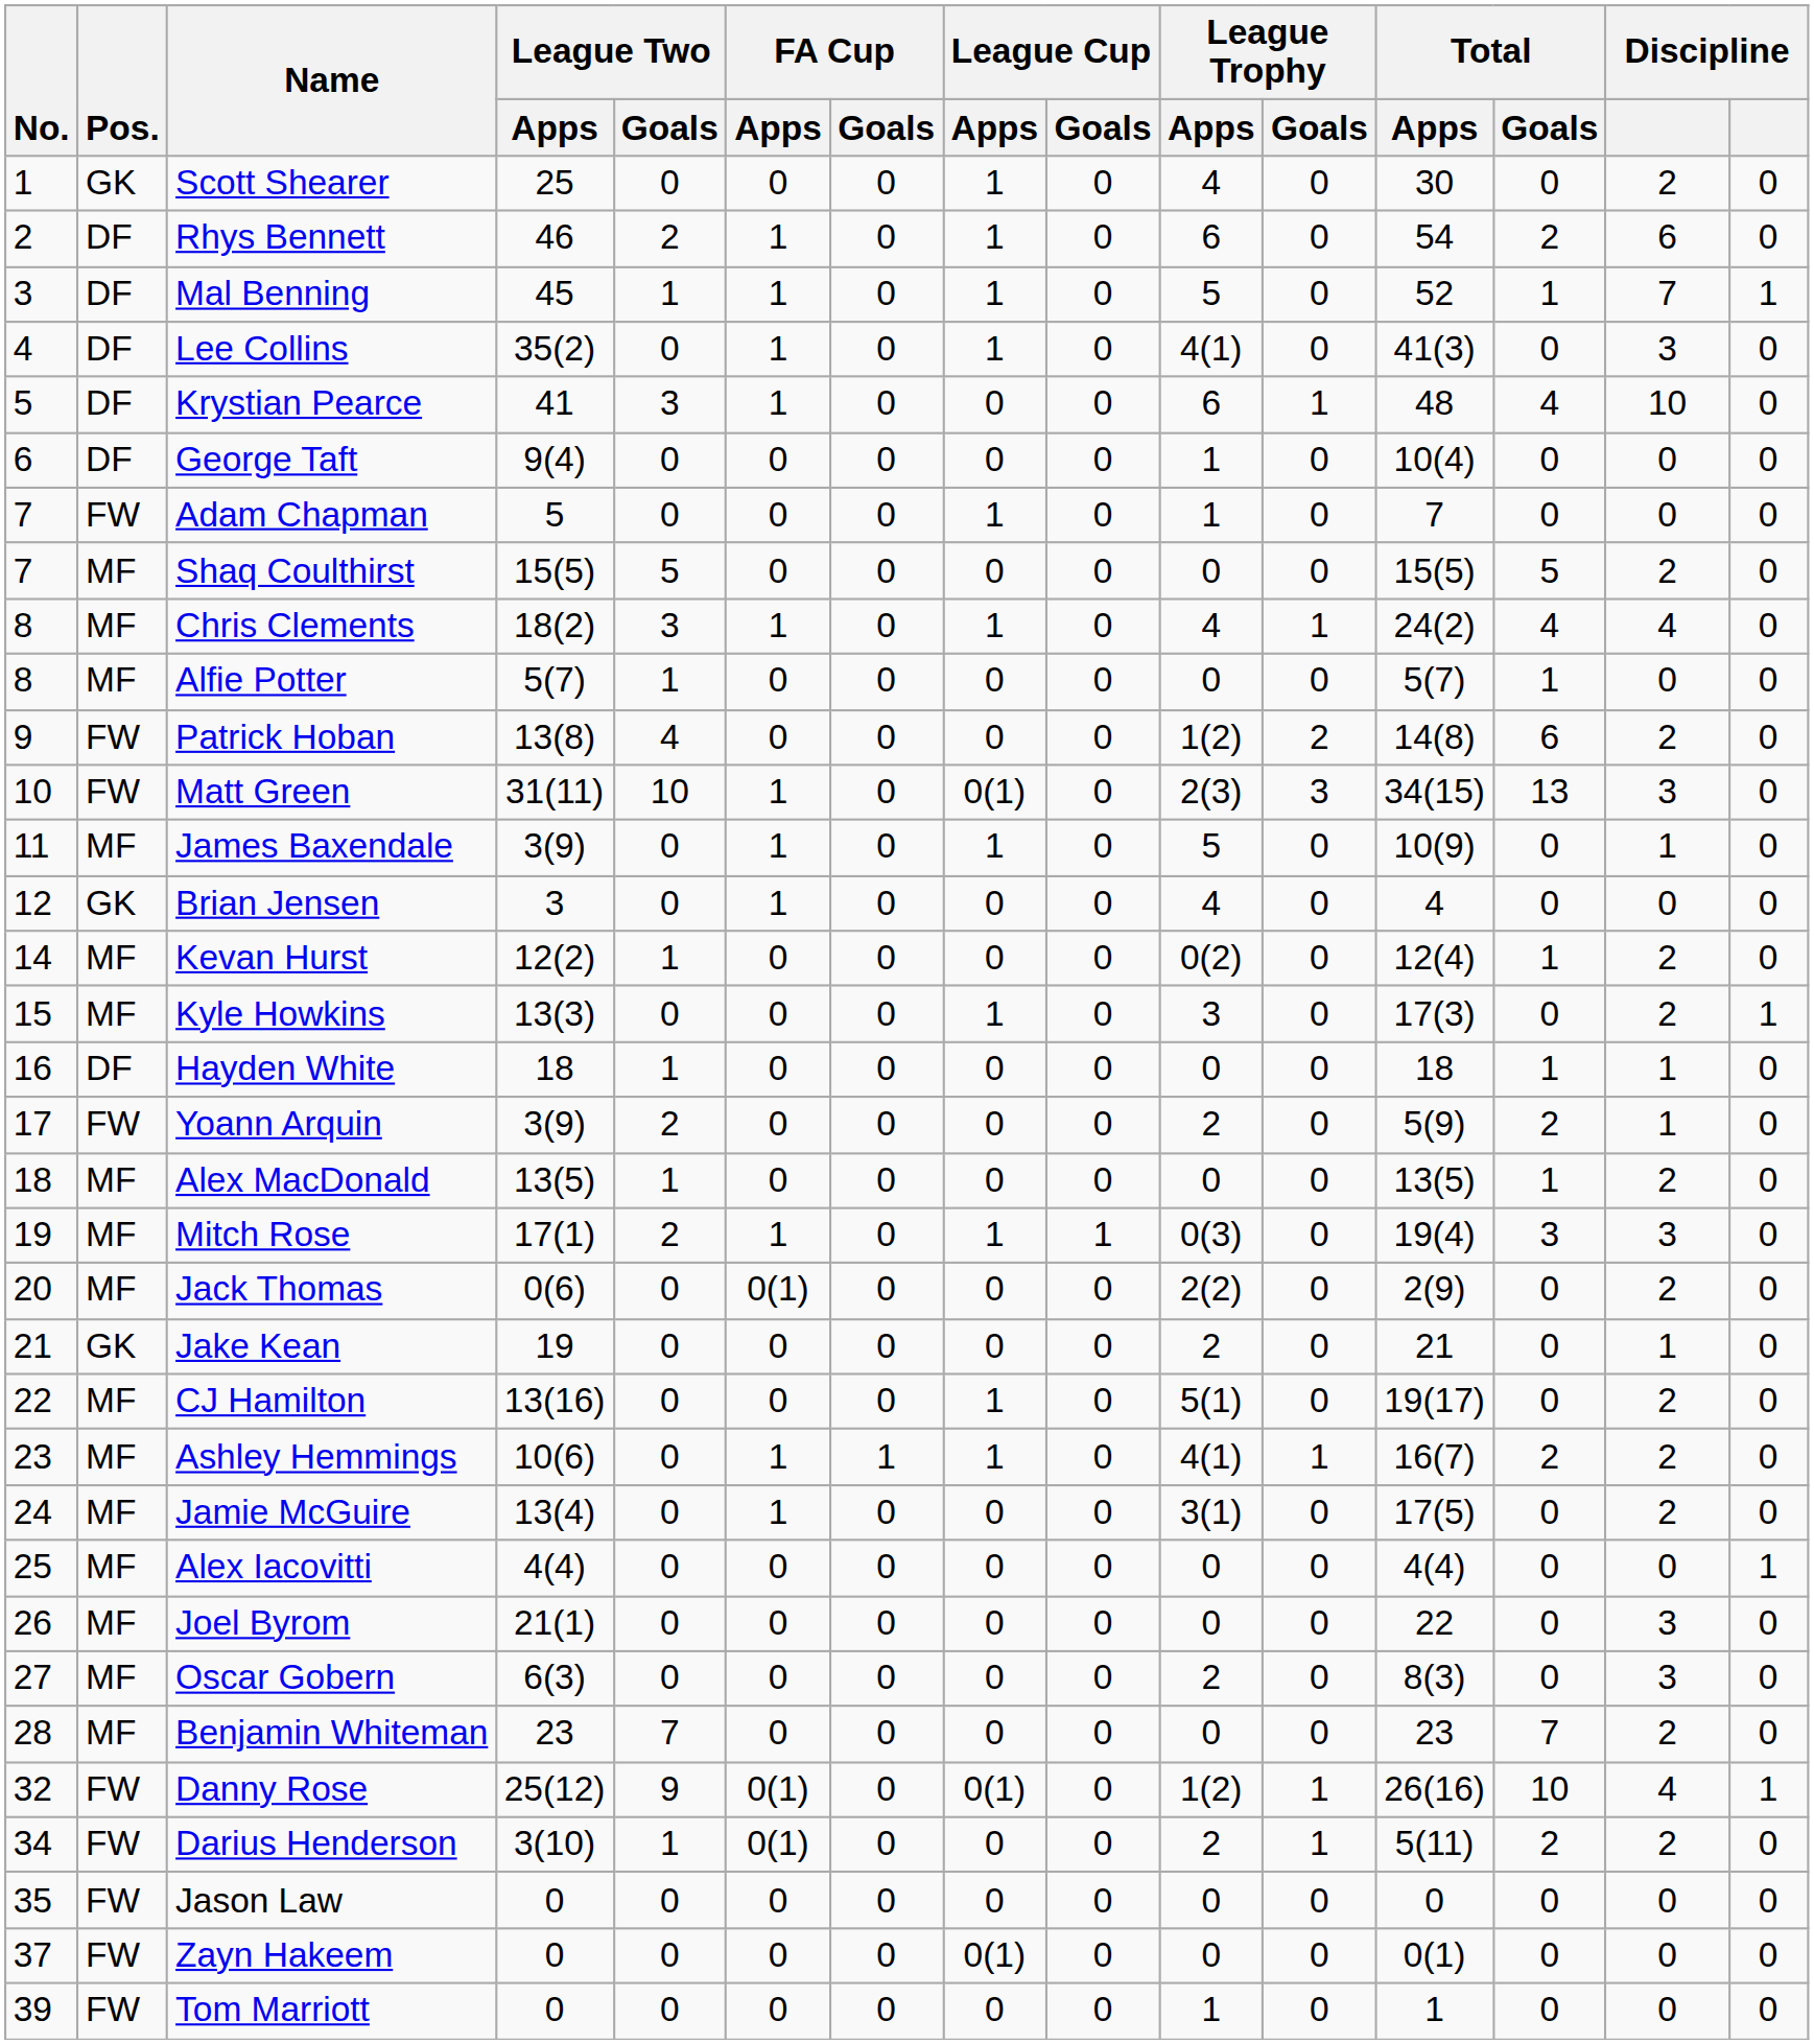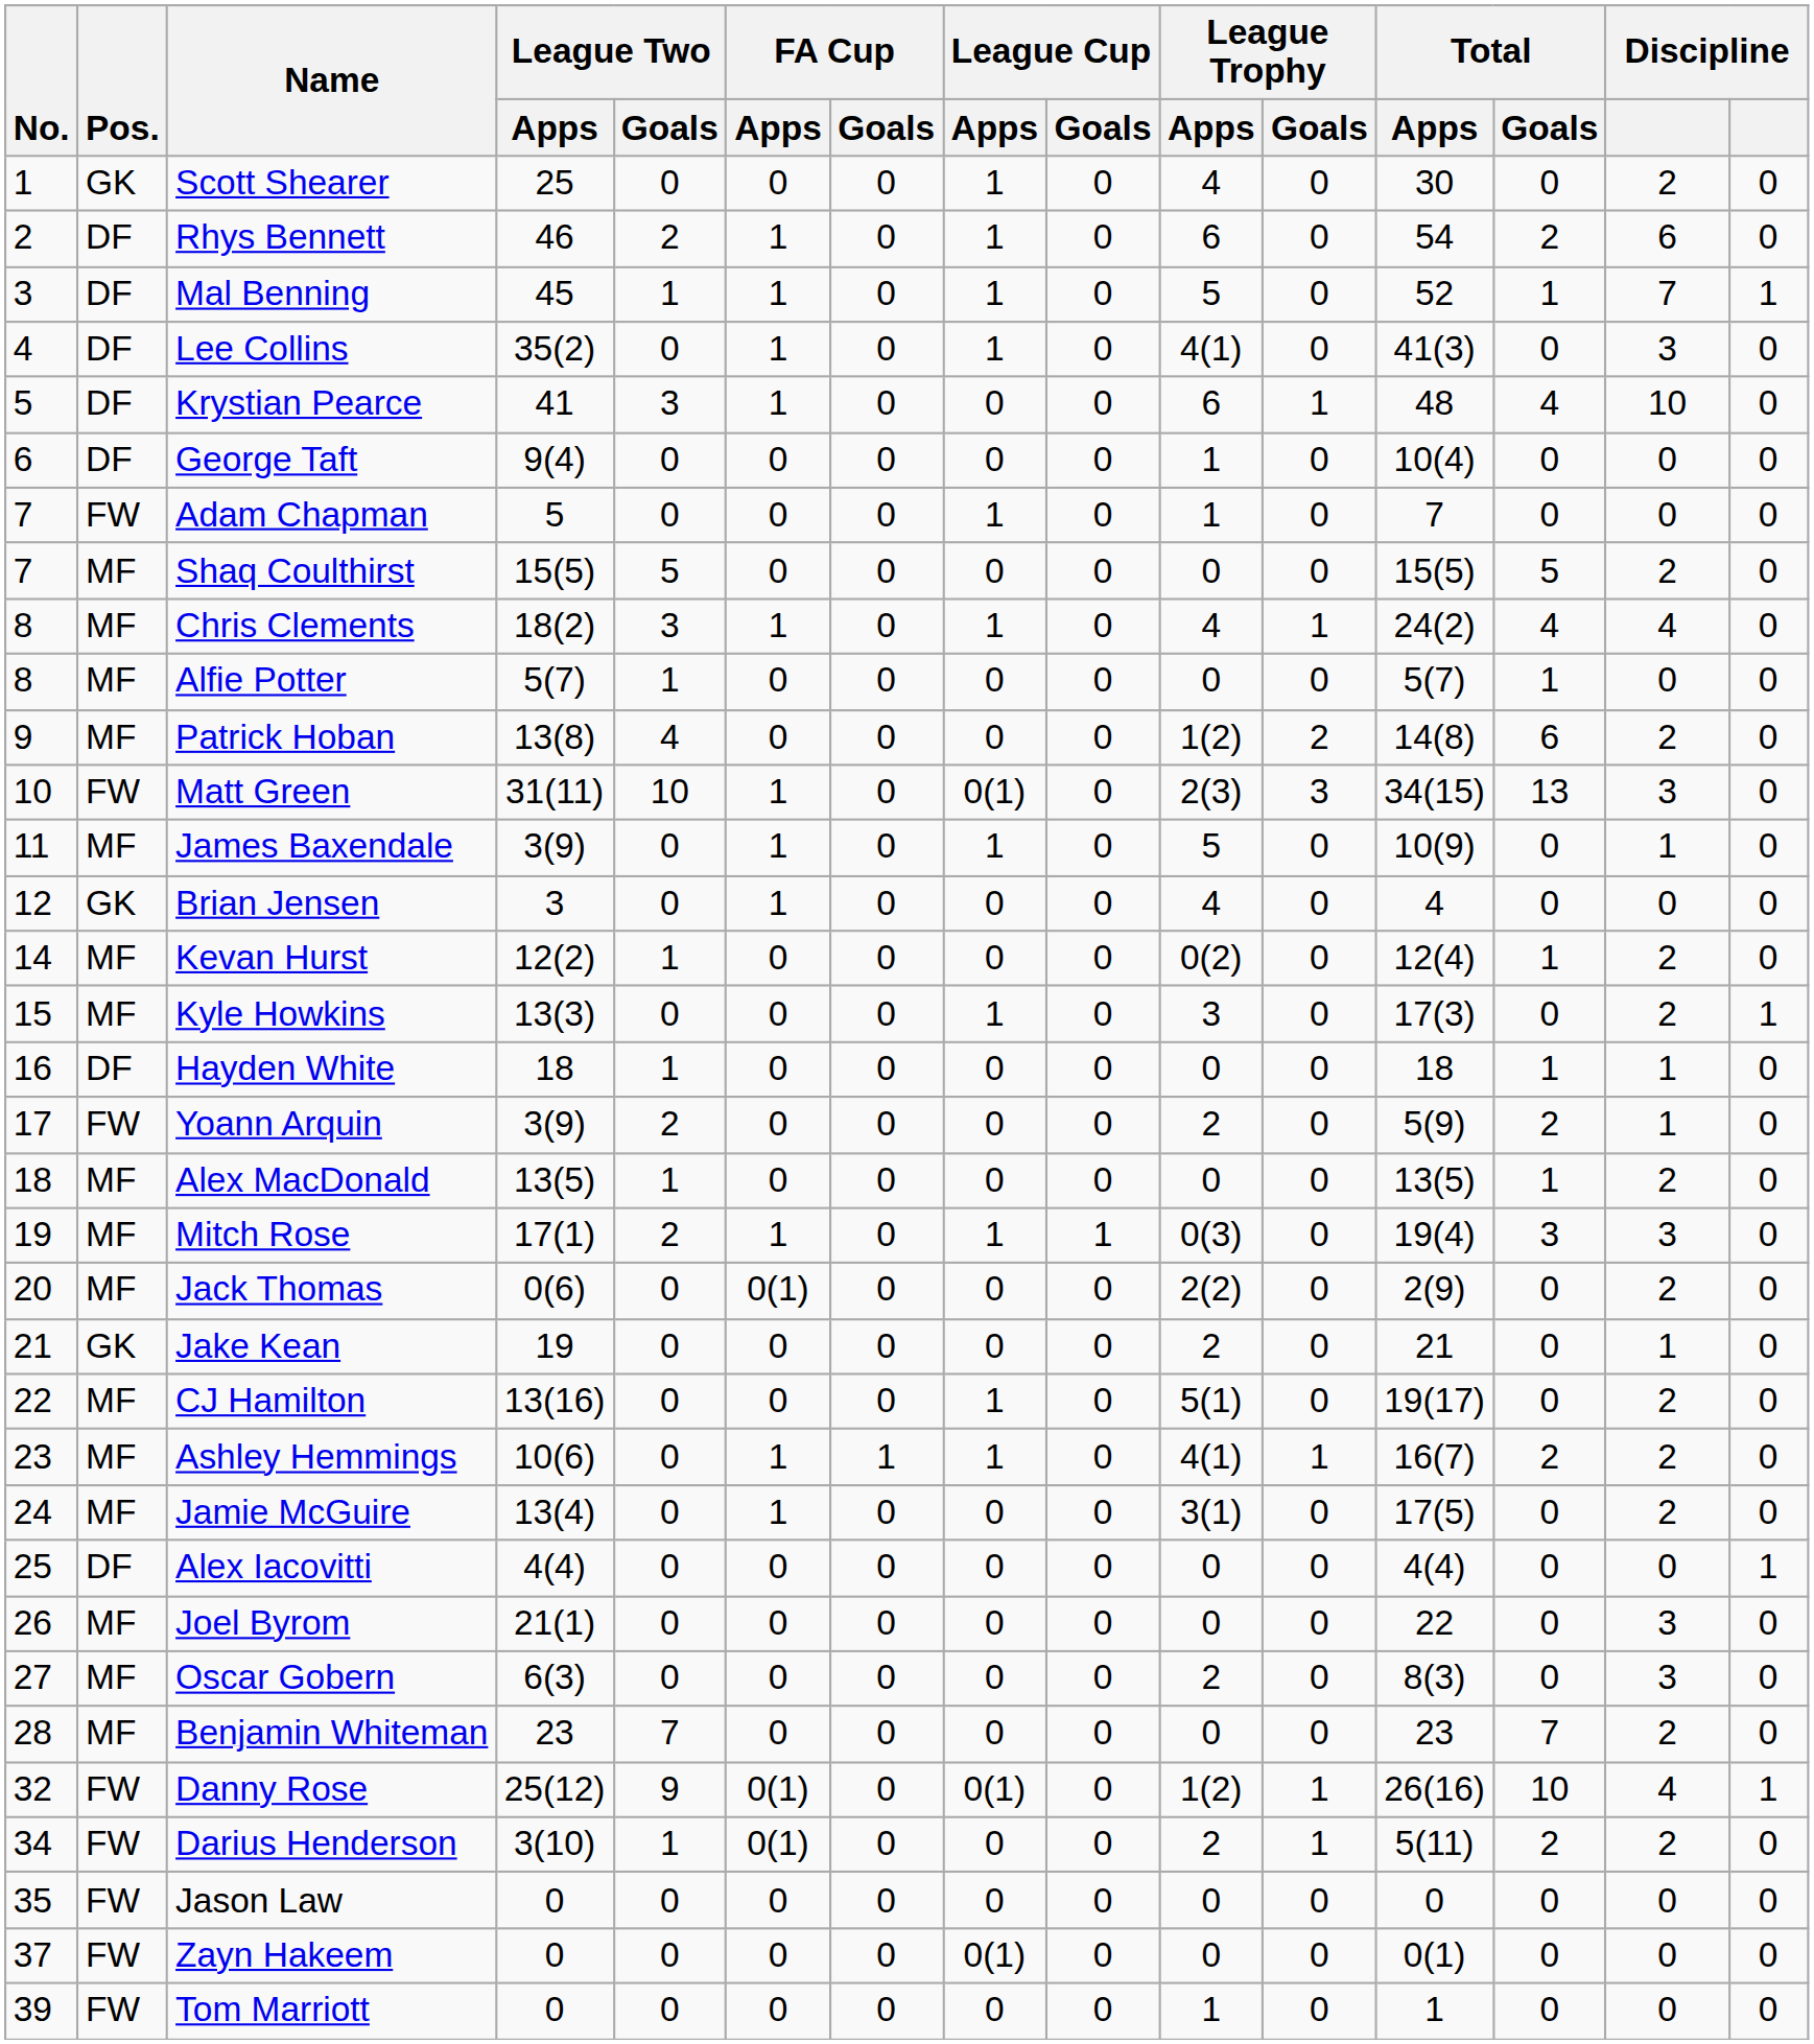Patrick Hoban | Pos.: FW -> MF
Alex Iacovitti | Pos.: MF -> DF
